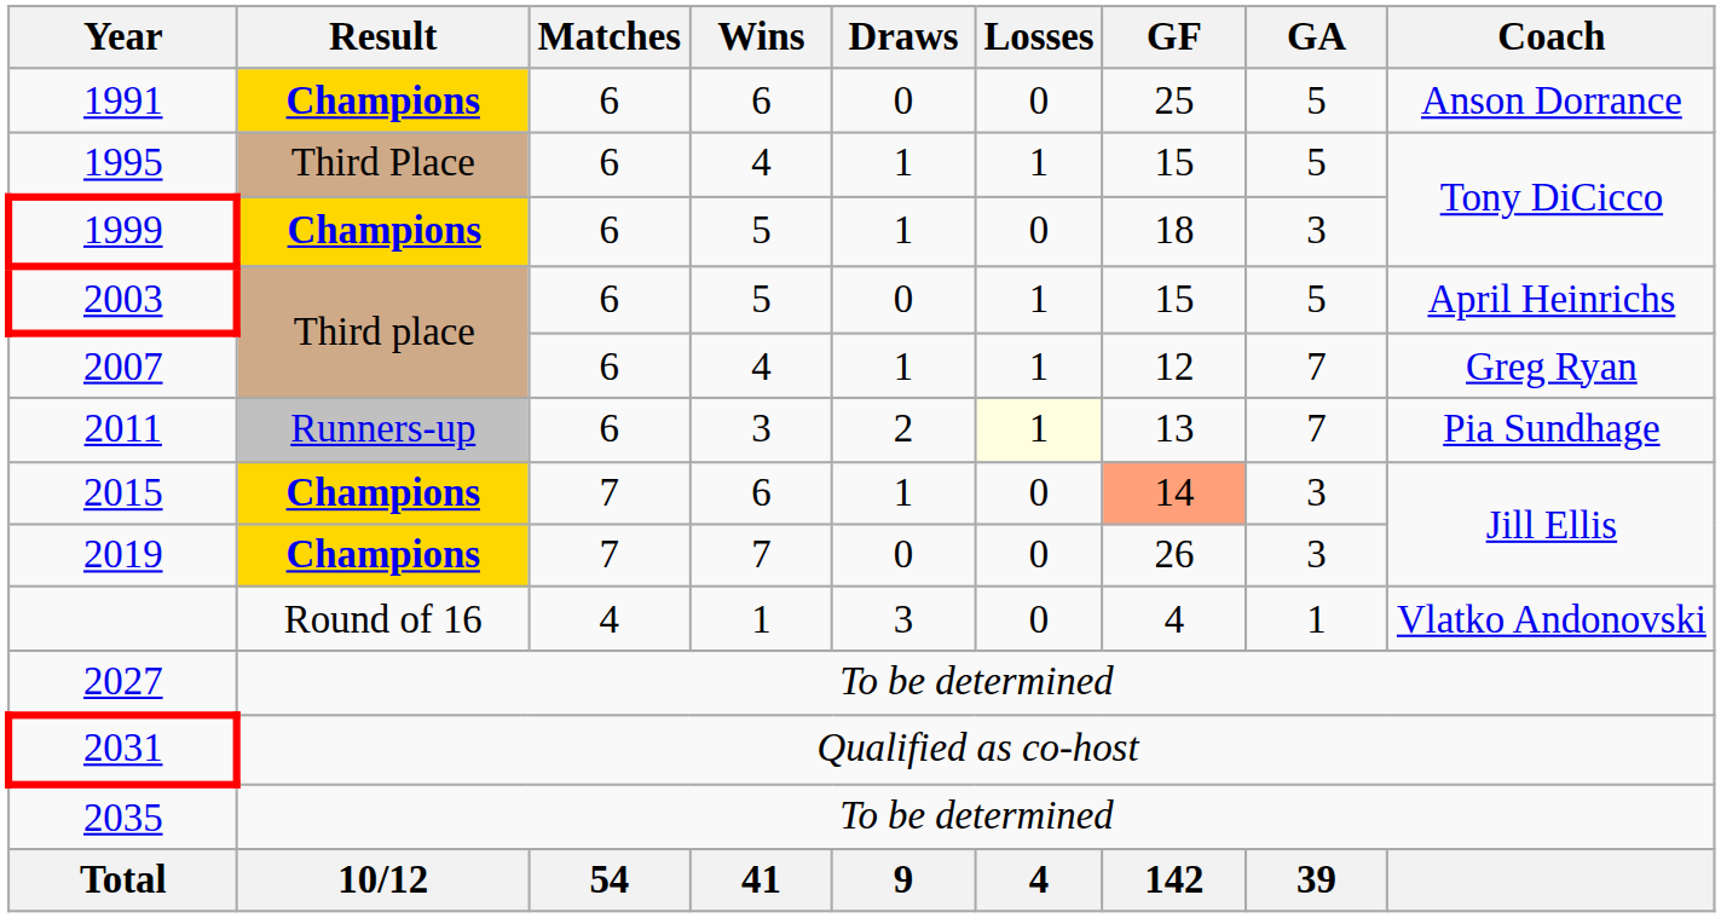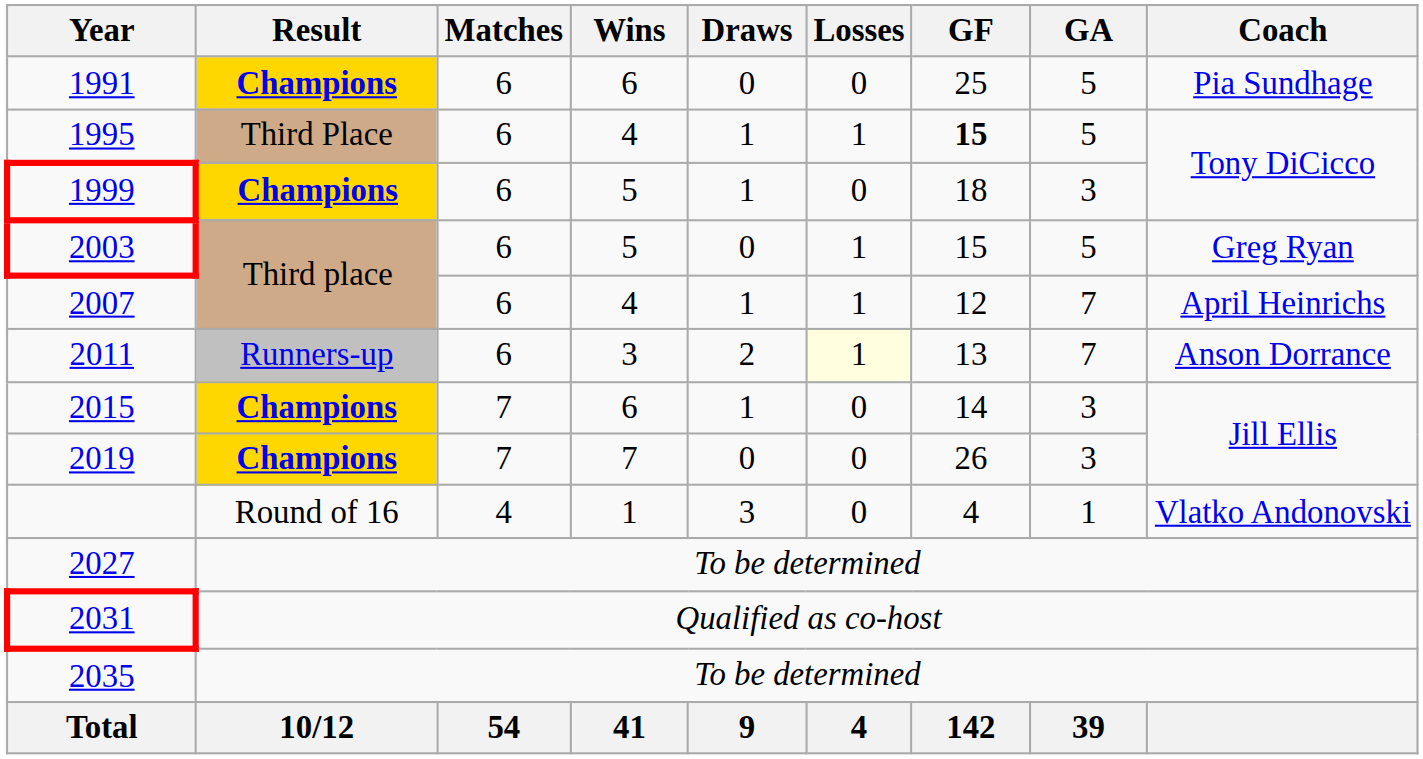1991 | Coach: Anson Dorrance -> Pia Sundhage
1995 | GF: normal -> bold
2003 | Coach: April Heinrichs -> Greg Ryan
2007 | Coach: Greg Ryan -> April Heinrichs
2011 | Coach: Pia Sundhage -> Anson Dorrance
2015 | GF: lightsalmon background -> no background
